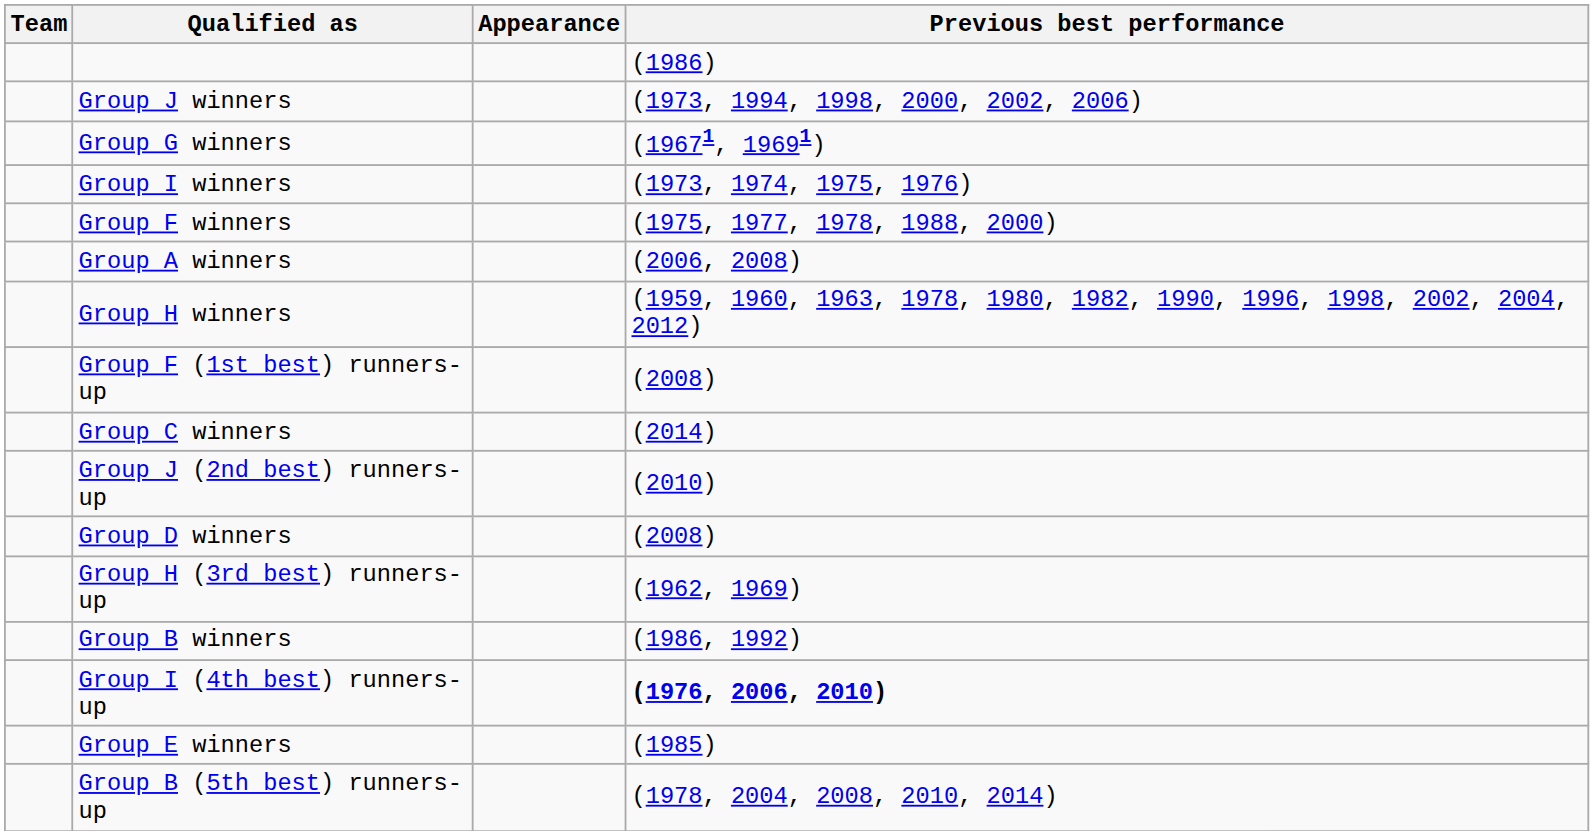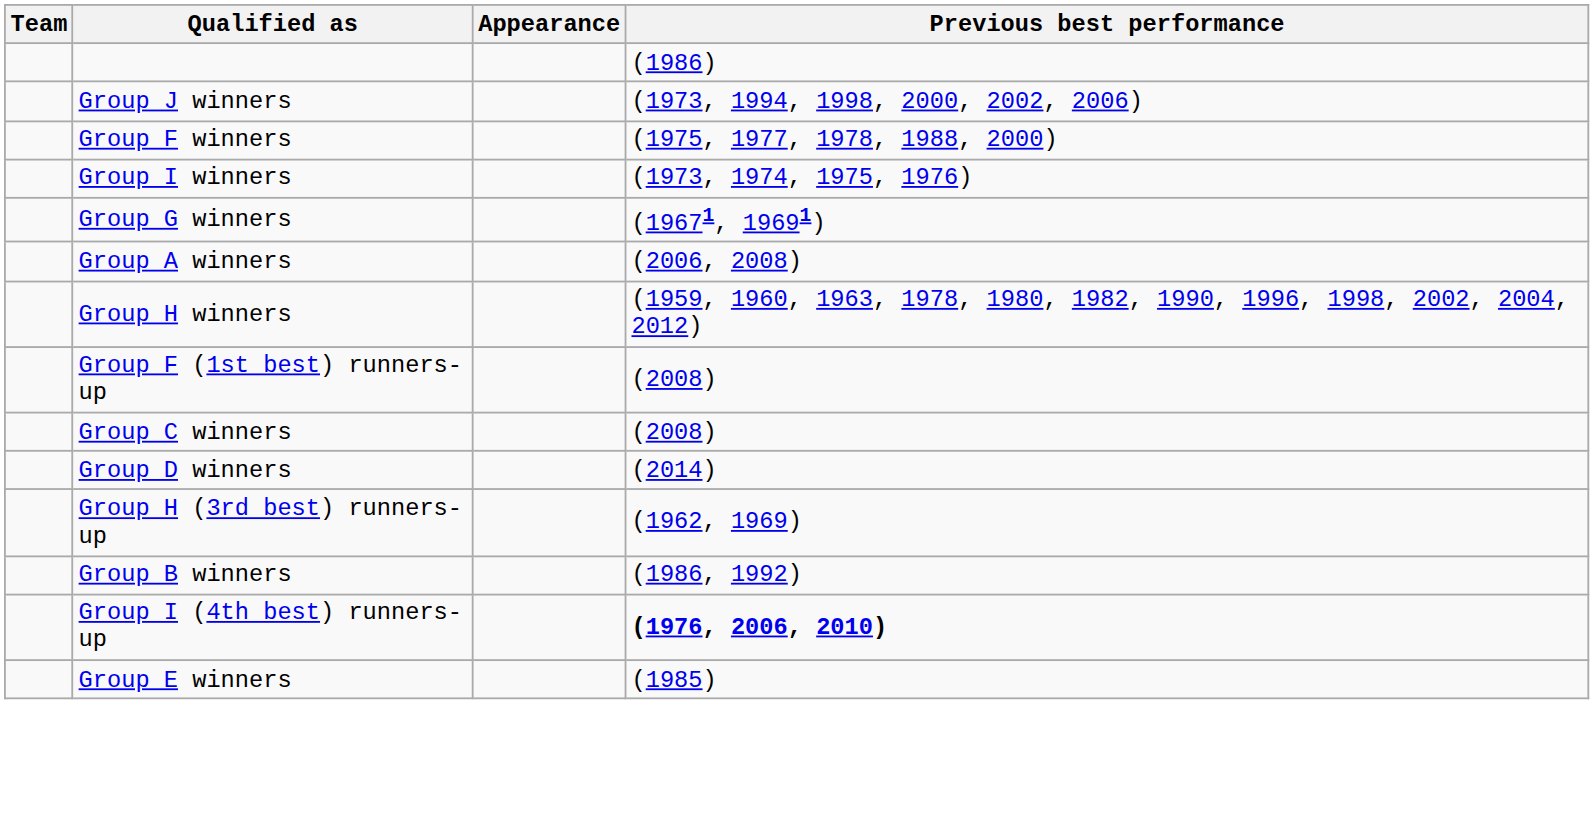rows swapped: Group F winners <-> Group G winners
Group C winners | Previous best performance: (2014) -> (2008)
- row: Group J (2nd best) runners-up | (2010)
Group D winners | Previous best performance: (2008) -> (2014)
- row: Group B (5th best) runners-up | (1978, 2004, 2008, 2010, 2014)
